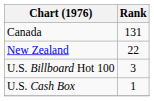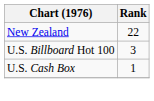- row: Canada | 131
